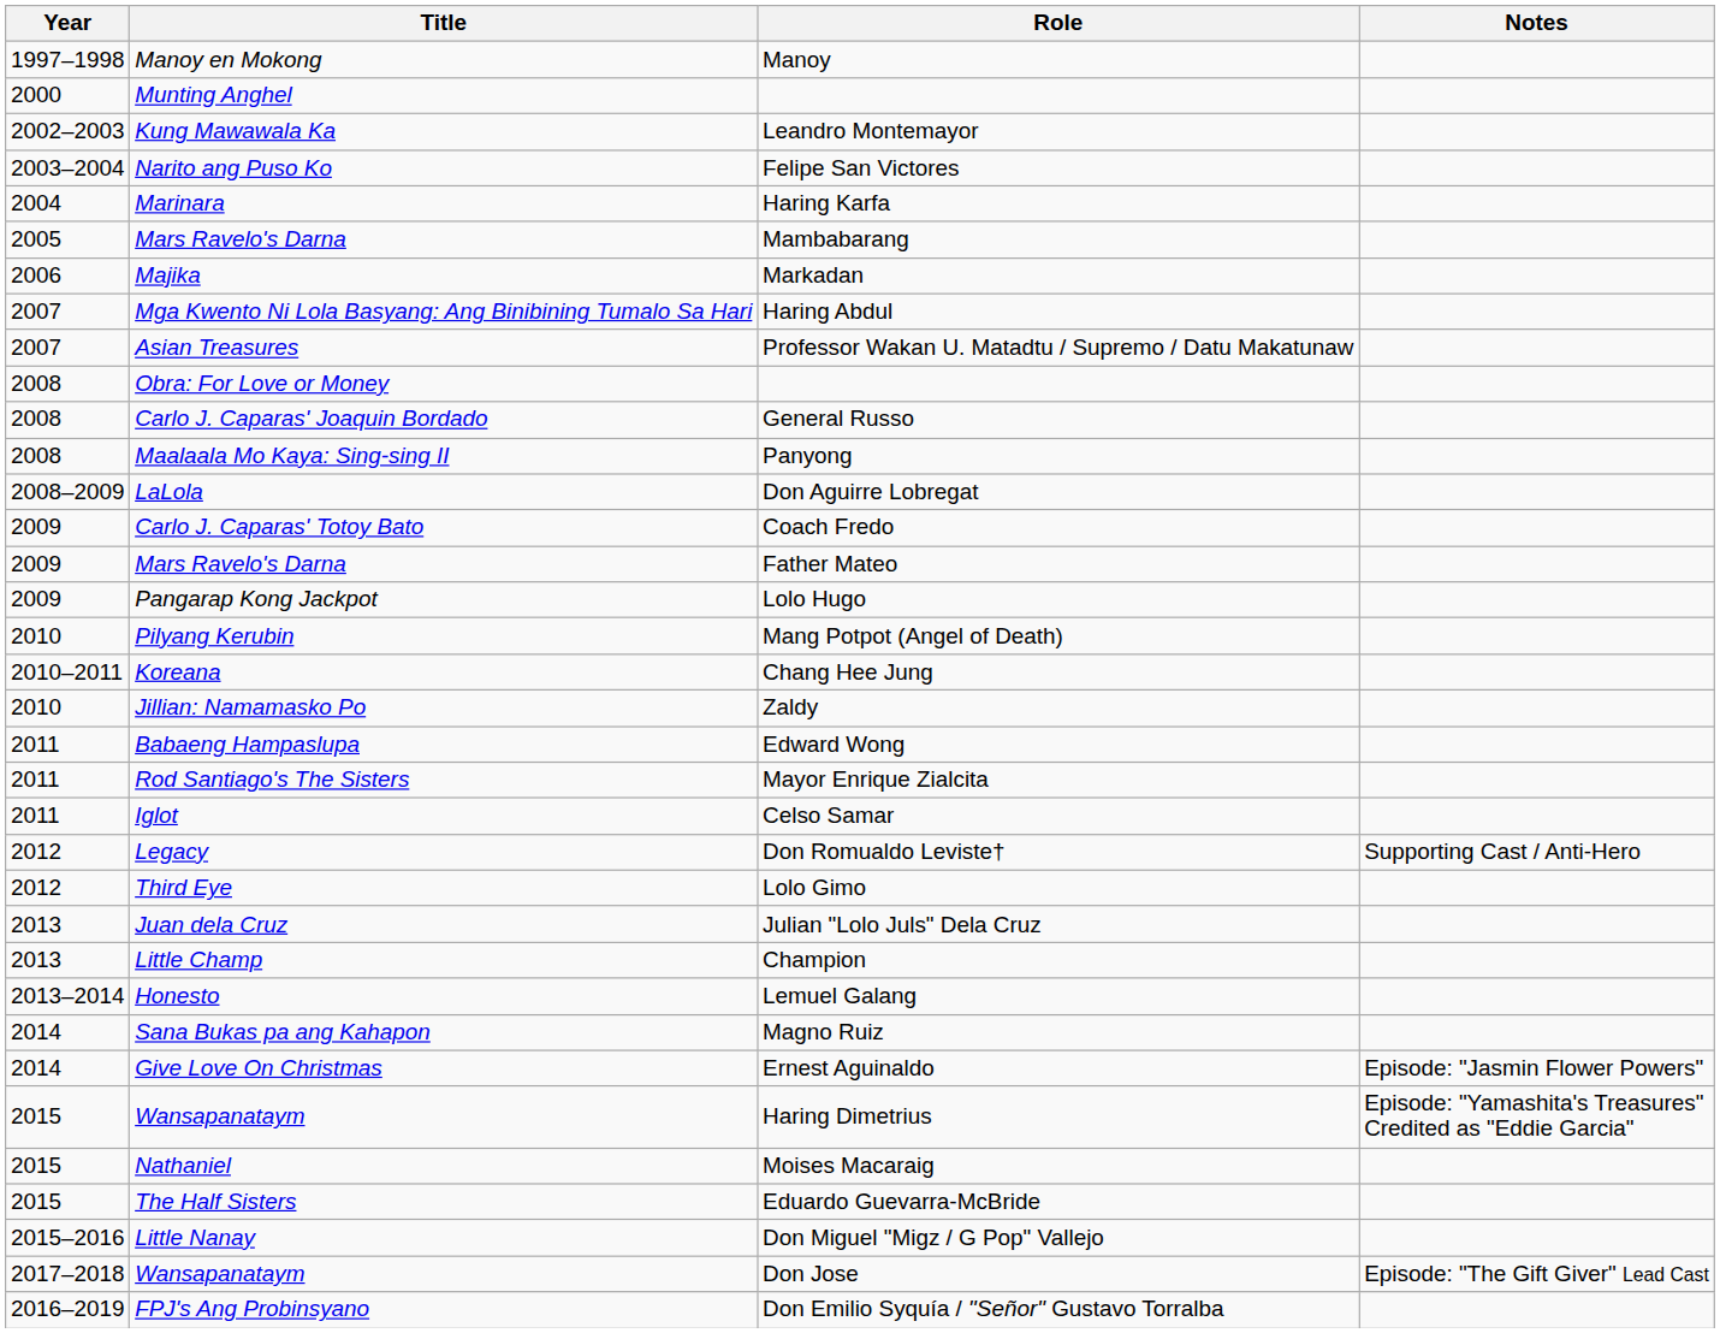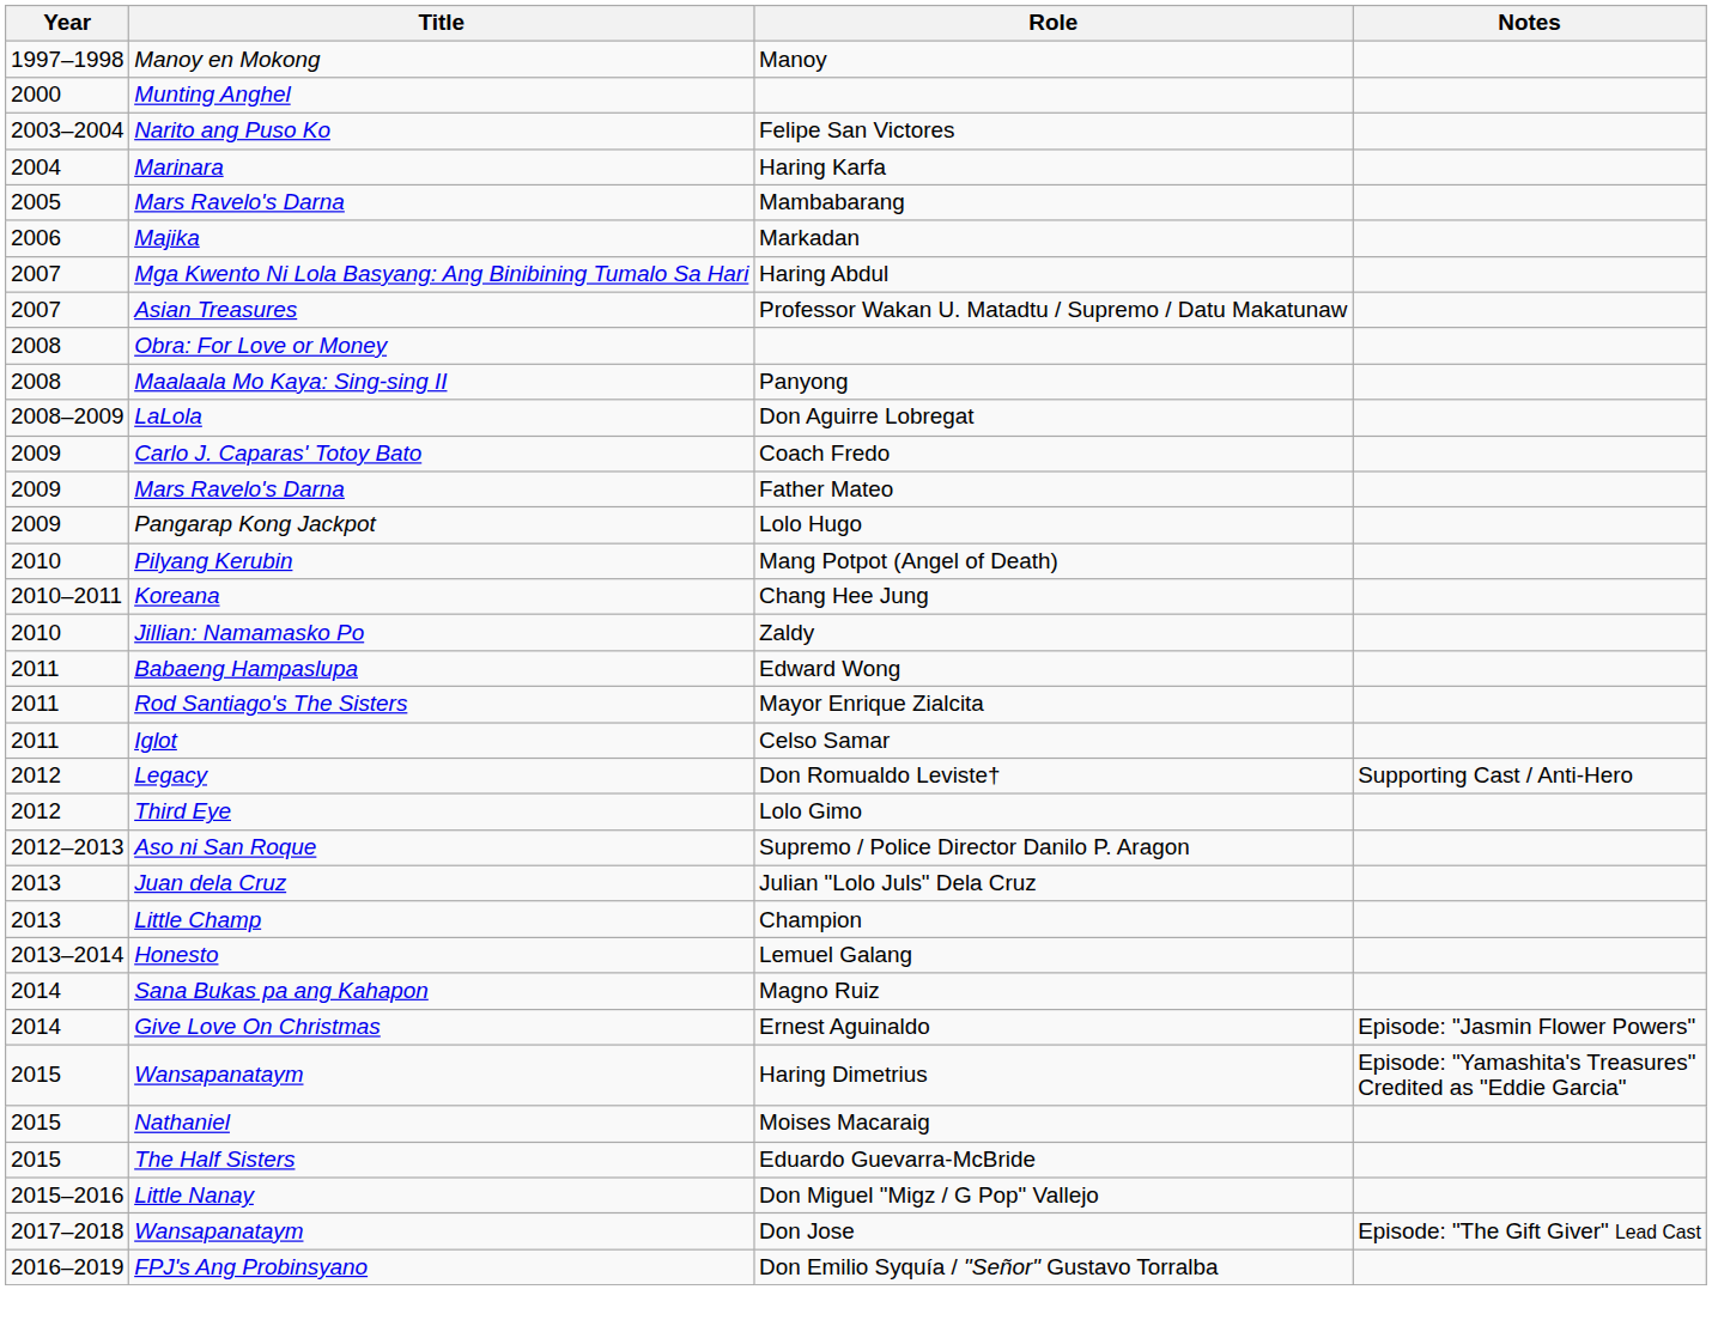- row: 2002–2003 | Kung Mawawala Ka | Leandro Montemayor
- row: 2008 | Carlo J. Caparas' Joaquin Bordado | General Russo
+ row: 2012–2013 | Aso ni San Roque | Supremo / Police Director Danilo P. Aragon
